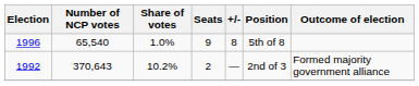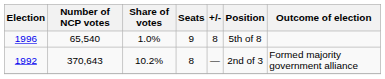1992 | Seats: 2 -> 8
